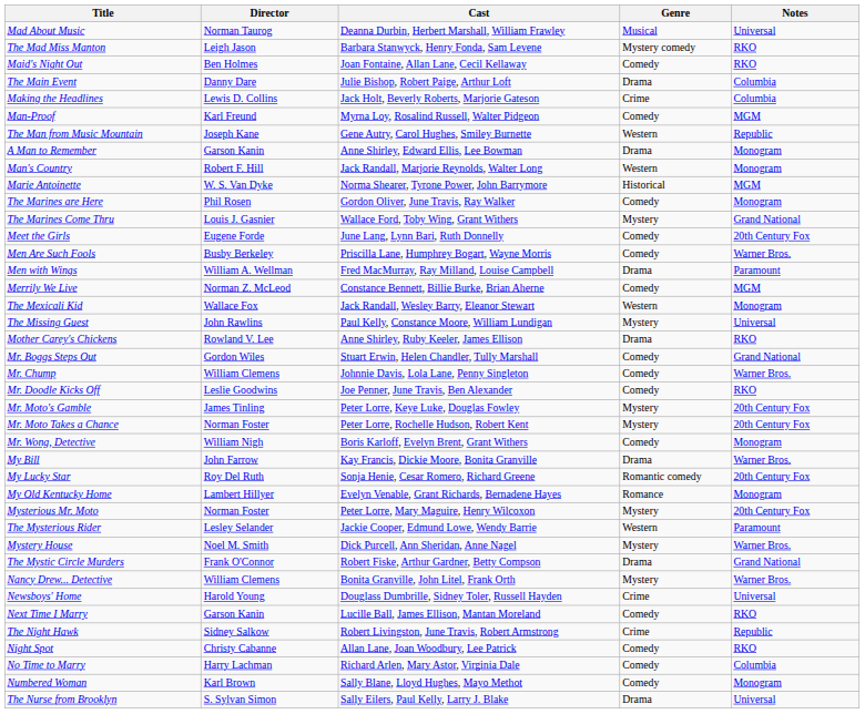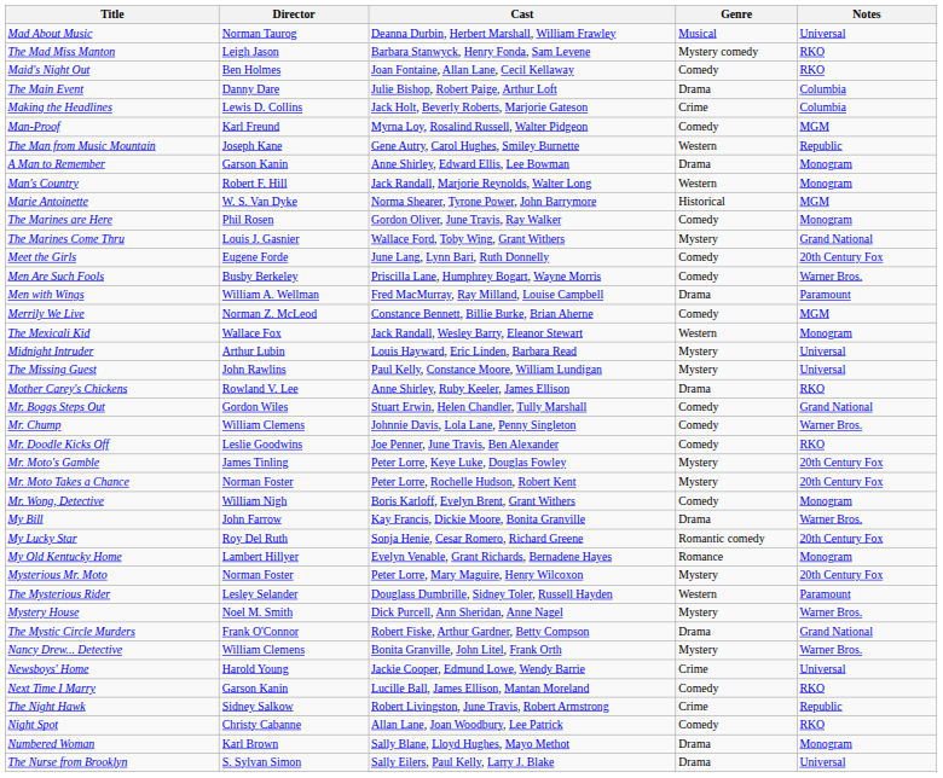+ row: Midnight Intruder | Arthur Lubin | Louis Hayward, Eric Linden, Barbara Read | Mystery | Universal
The Mysterious Rider | Cast: Jackie Cooper, Edmund Lowe, Wendy Barrie -> Douglass Dumbrille, Sidney Toler, Russell Hayden
Newsboys' Home | Cast: Douglass Dumbrille, Sidney Toler, Russell Hayden -> Jackie Cooper, Edmund Lowe, Wendy Barrie
- row: No Time to Marry | Harry Lachman | Richard Arlen, Mary Astor, Virginia Dale | Comedy | Columbia
Numbered Woman | Genre: Comedy -> Drama
